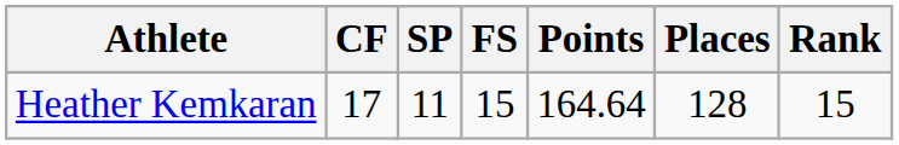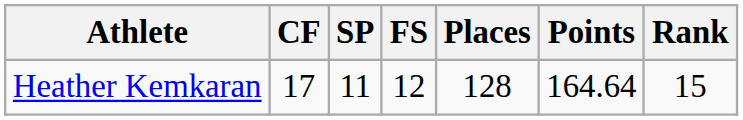columns swapped: Points <-> Places
Heather Kemkaran | FS: 15 -> 12
